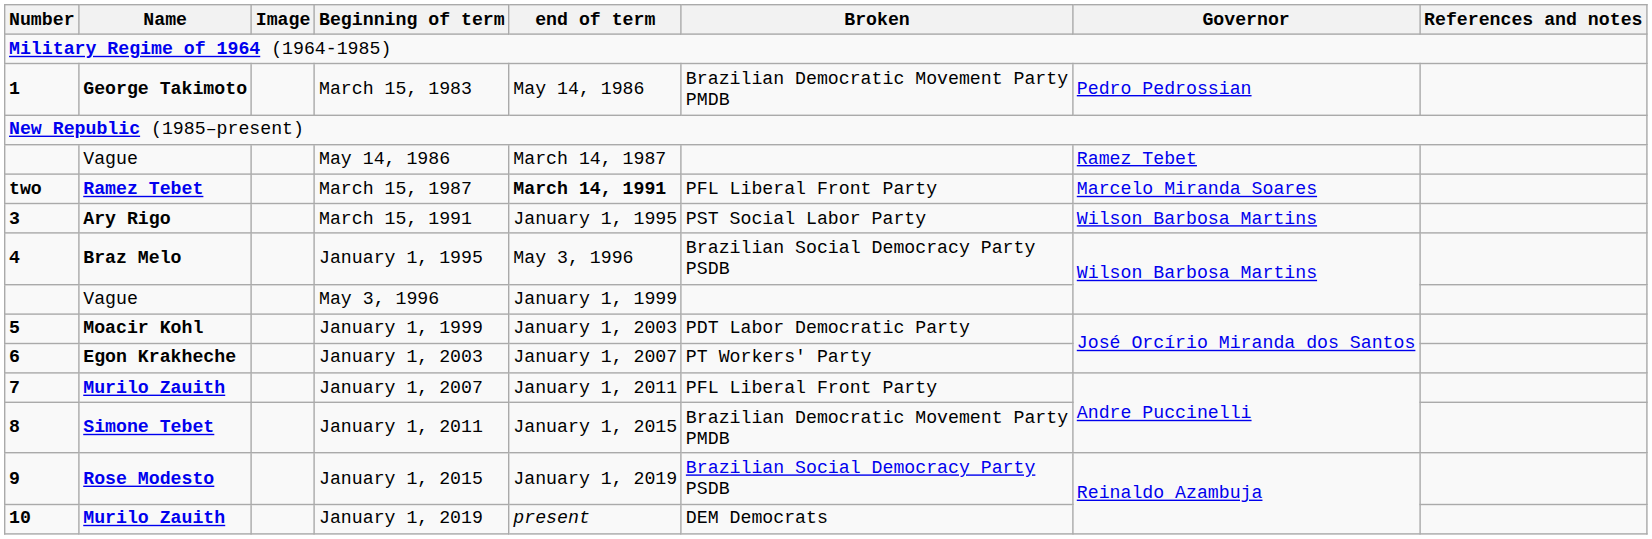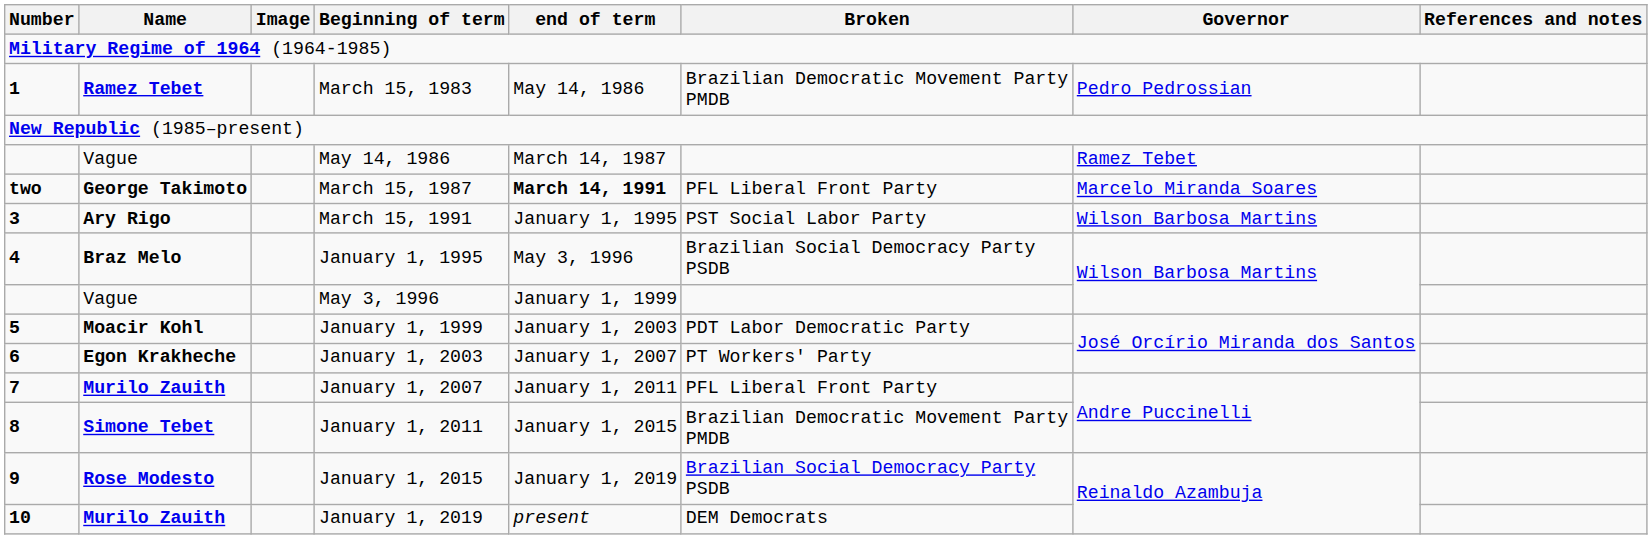March 15, 1983 | Name: George Takimoto -> Ramez Tebet
March 15, 1987 | Name: Ramez Tebet -> George Takimoto
